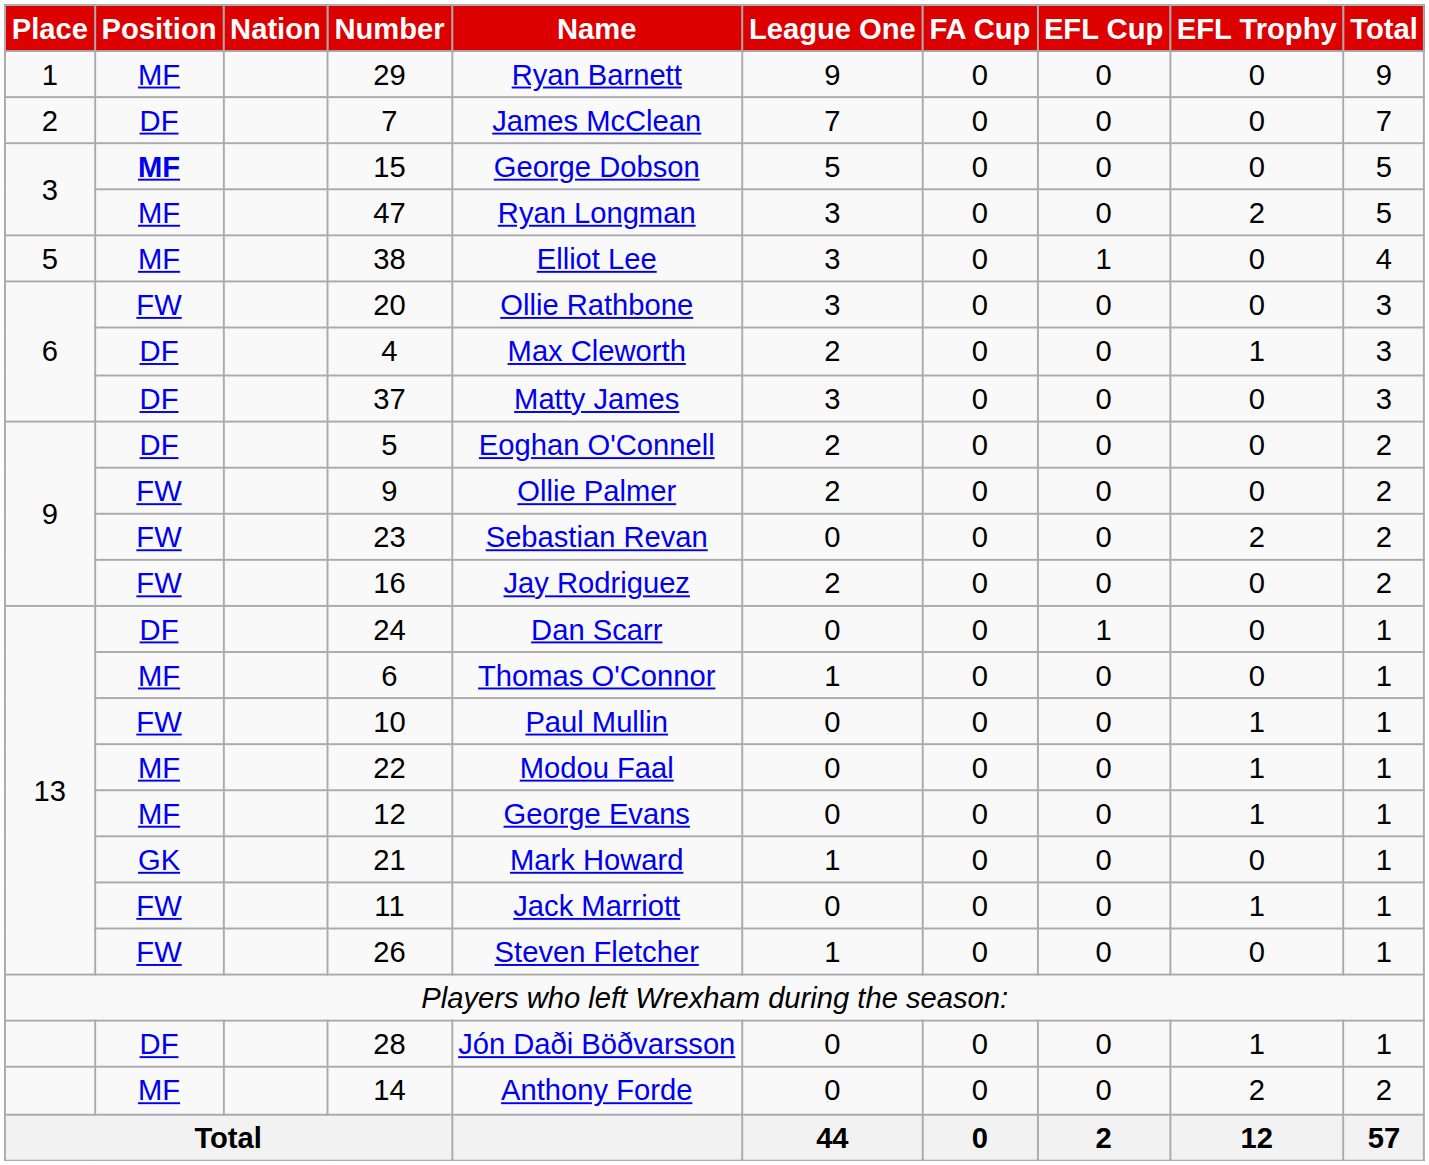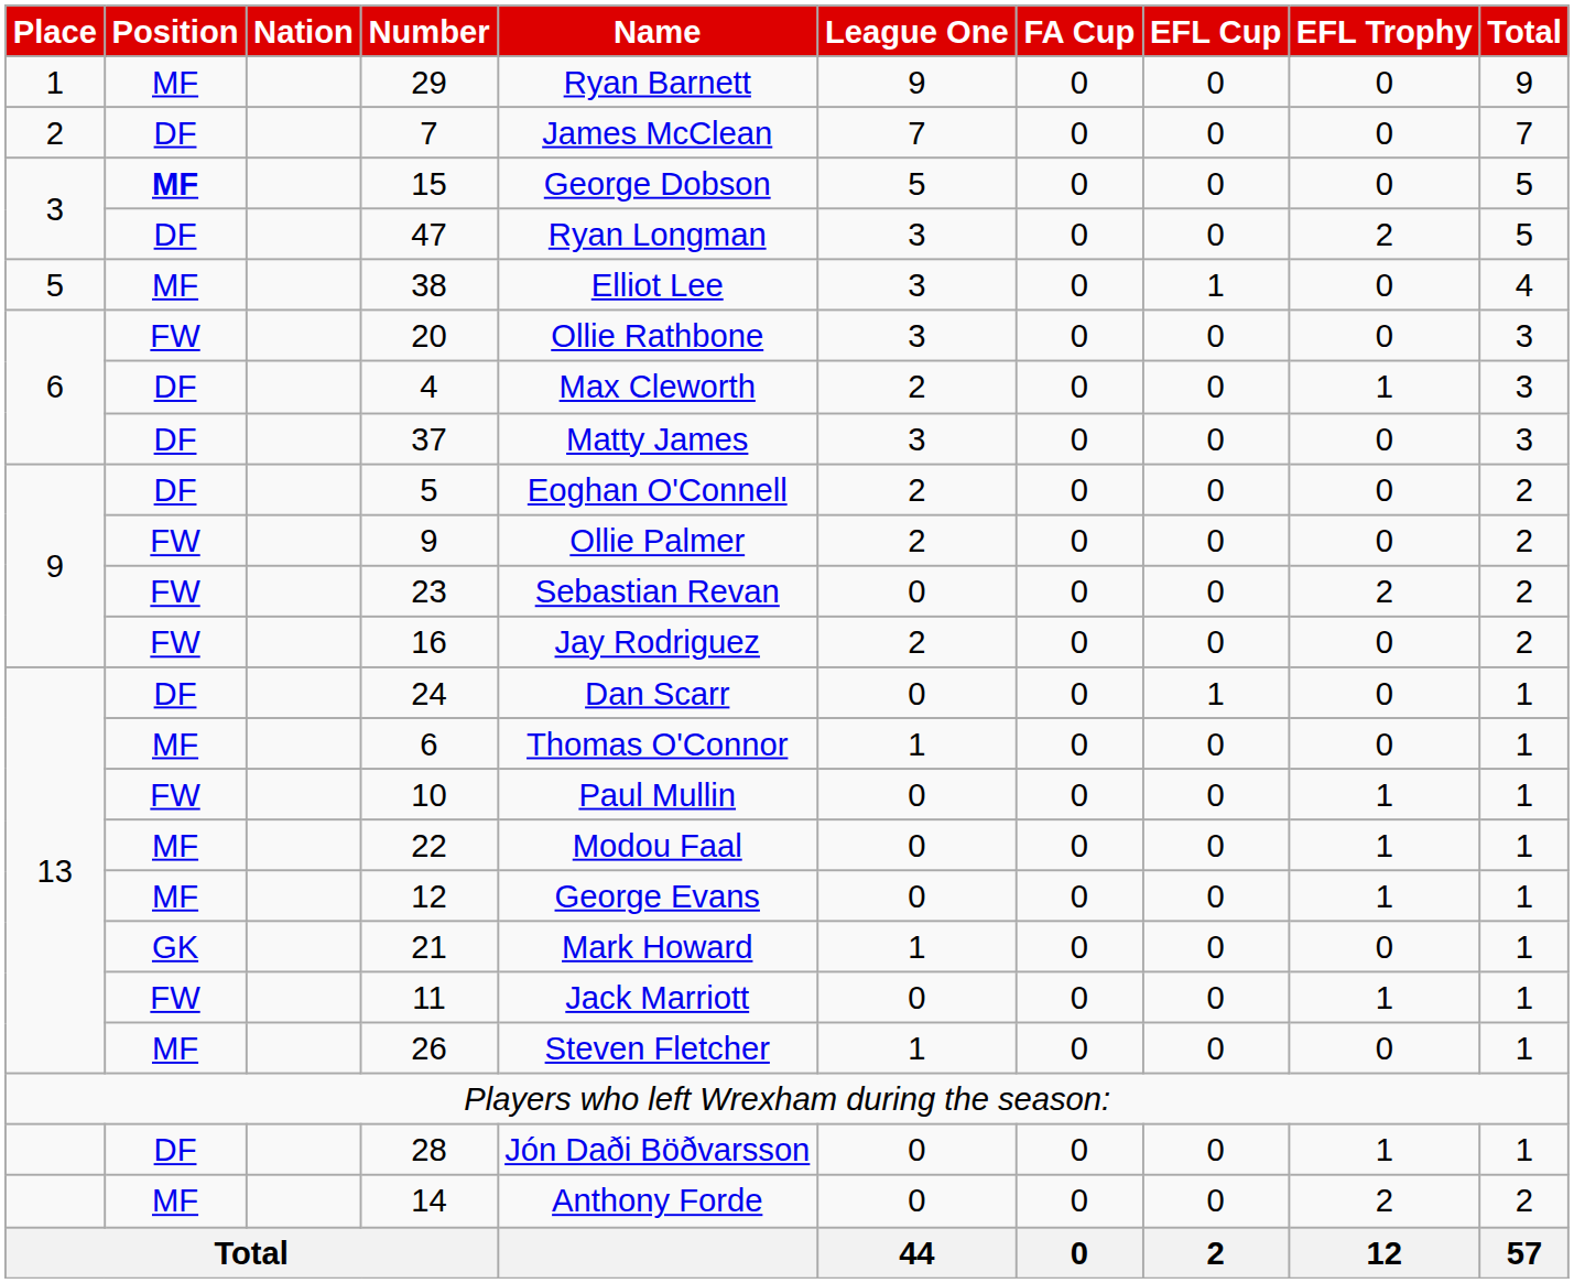47 | Position: MF -> DF
26 | Position: FW -> MF
